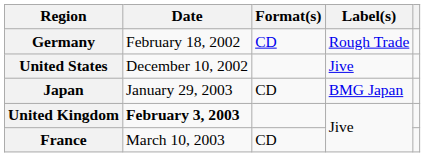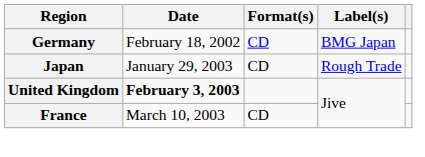Germany | Label(s): Rough Trade -> BMG Japan
- row: United States | December 10, 2002 | Jive
Japan | Label(s): BMG Japan -> Rough Trade
